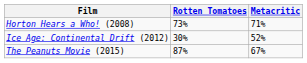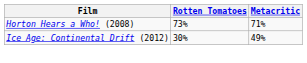Ice Age: Continental Drift (2012) | Metacritic: 52% -> 49%
- row: The Peanuts Movie (2015) | 87% | 67%
